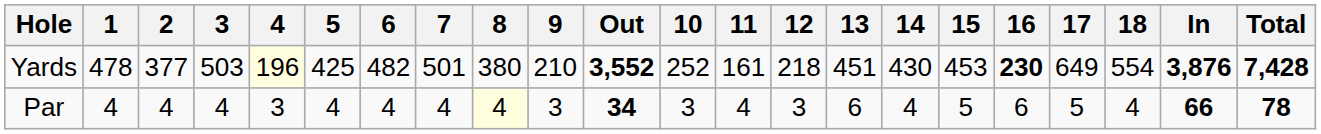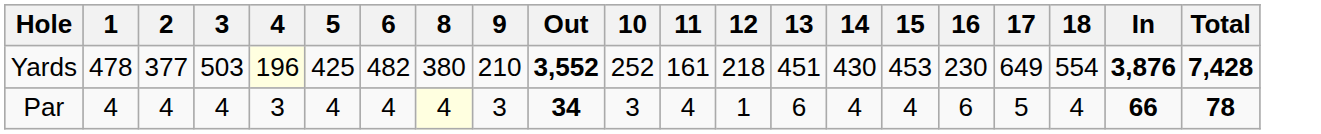- column: 7 | 501 | 4
Yards | 16: bold -> normal
Par | 12: 3 -> 1
Par | 15: 5 -> 4
